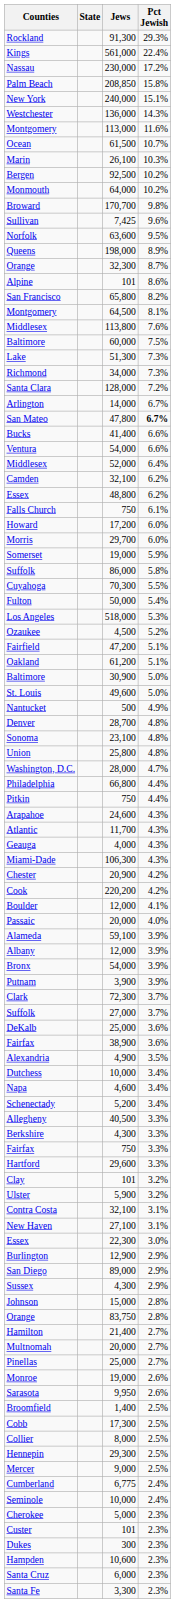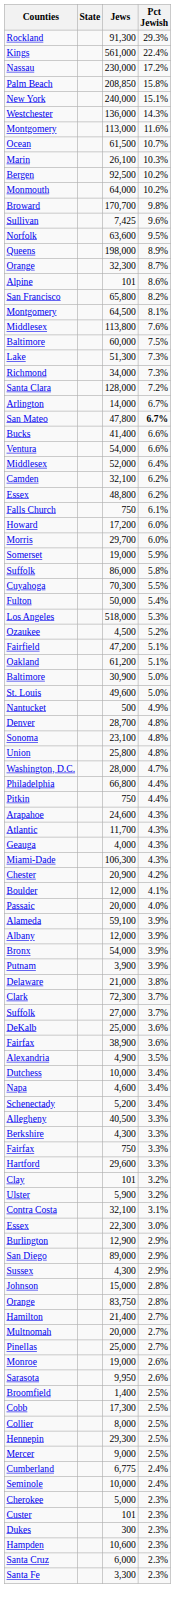- row: Cook | 220,200 | 4.2%
+ row: Delaware | 21,000 | 3.8%
- row: New Haven | 27,100 | 3.1%
